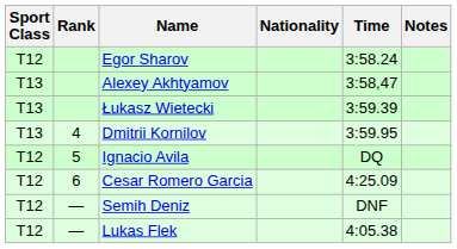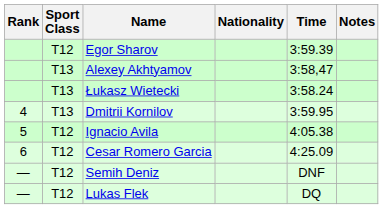columns swapped: Rank <-> Sport Class
Egor Sharov | Time: 3:58.24 -> 3:59.39
Łukasz Wietecki | Time: 3:59.39 -> 3:58.24
Ignacio Avila | Time: DQ -> 4:05.38
Lukas Flek | Time: 4:05.38 -> DQ
